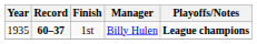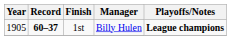1st | Year: 1935 -> 1905
